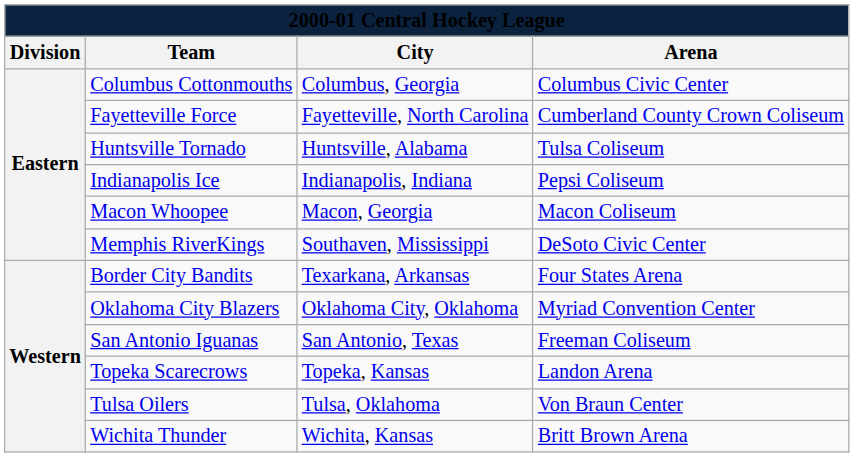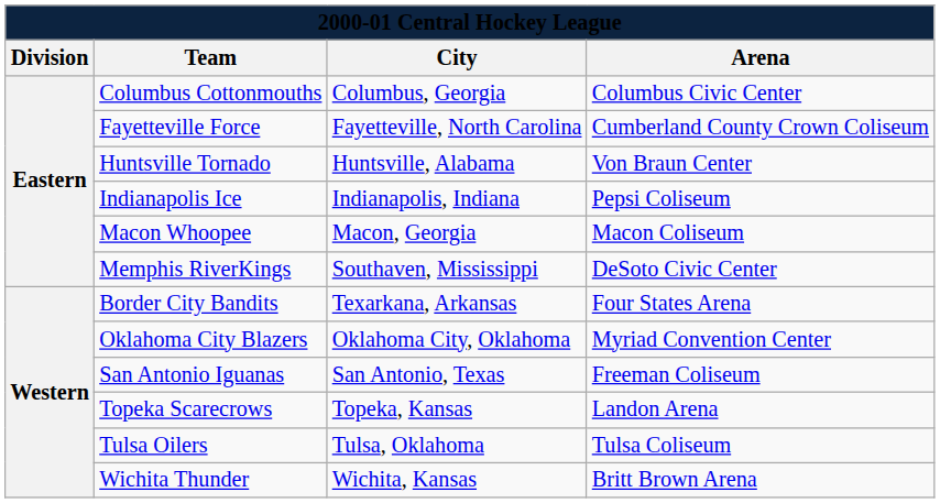Huntsville Tornado | Arena: Tulsa Coliseum -> Von Braun Center
Tulsa Oilers | Arena: Von Braun Center -> Tulsa Coliseum
